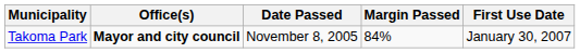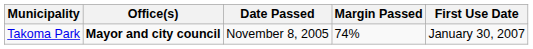Takoma Park | Margin Passed: 84% -> 74%
